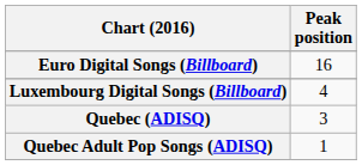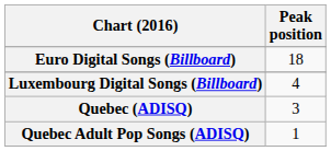Euro Digital Songs (Billboard) | Peak position: 16 -> 18
